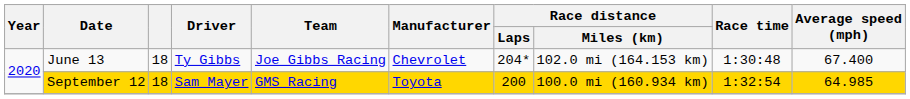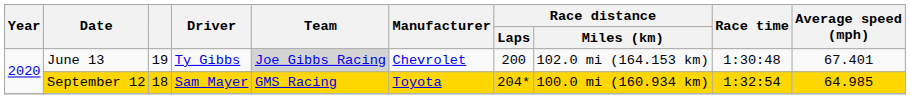June 13 | column 3: 18 -> 19
June 13 | Team: no background -> lightgrey background
June 13 | Race distance / Laps: 204* -> 200
June 13 | Average speed (mph): 67.400 -> 67.401
September 12 | Race distance / Laps: 200 -> 204*
